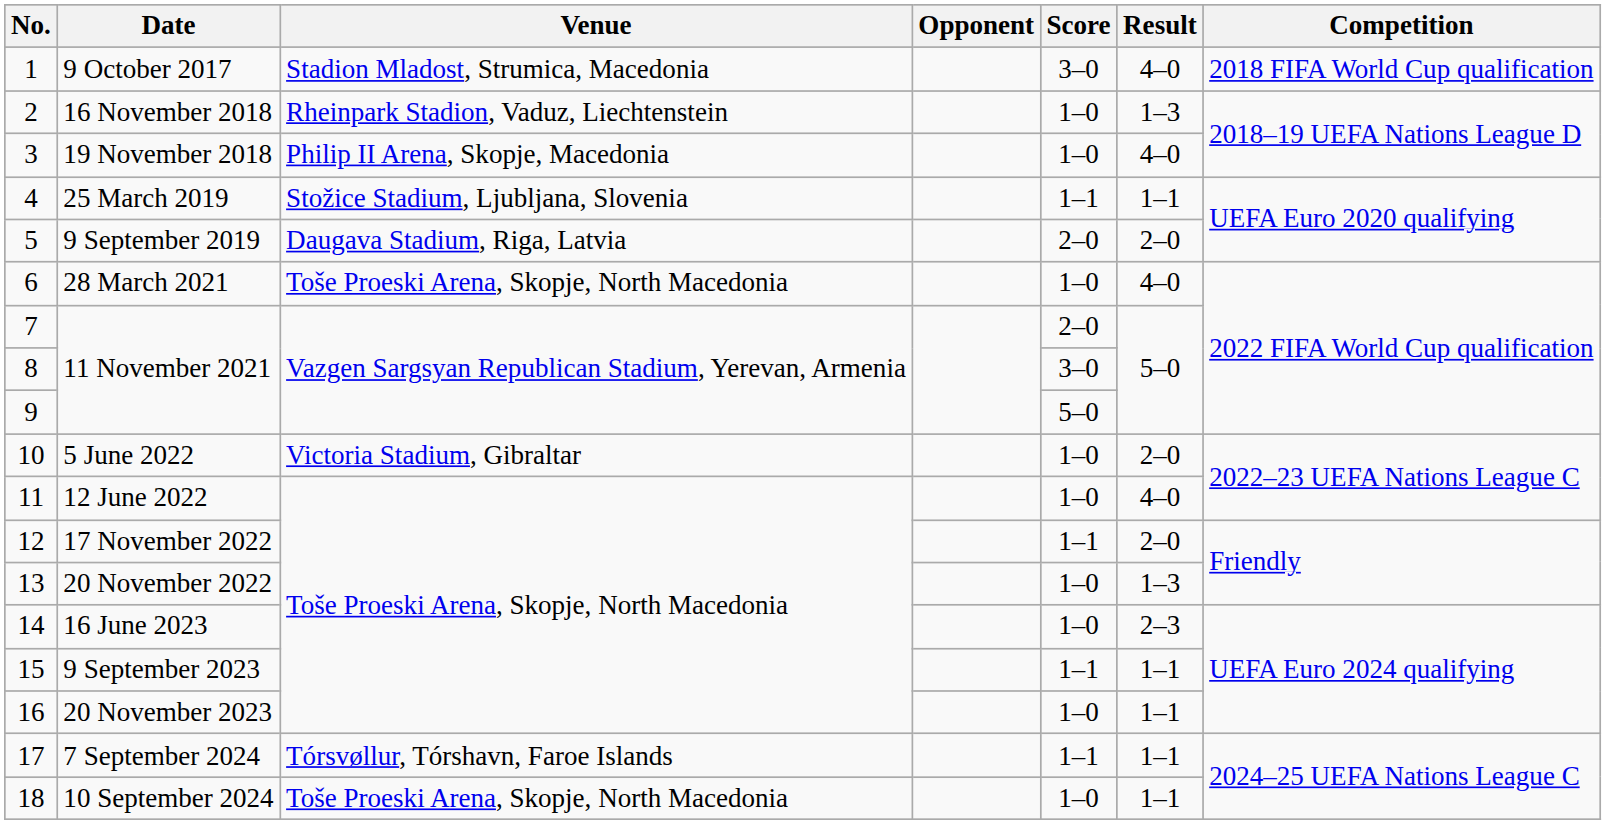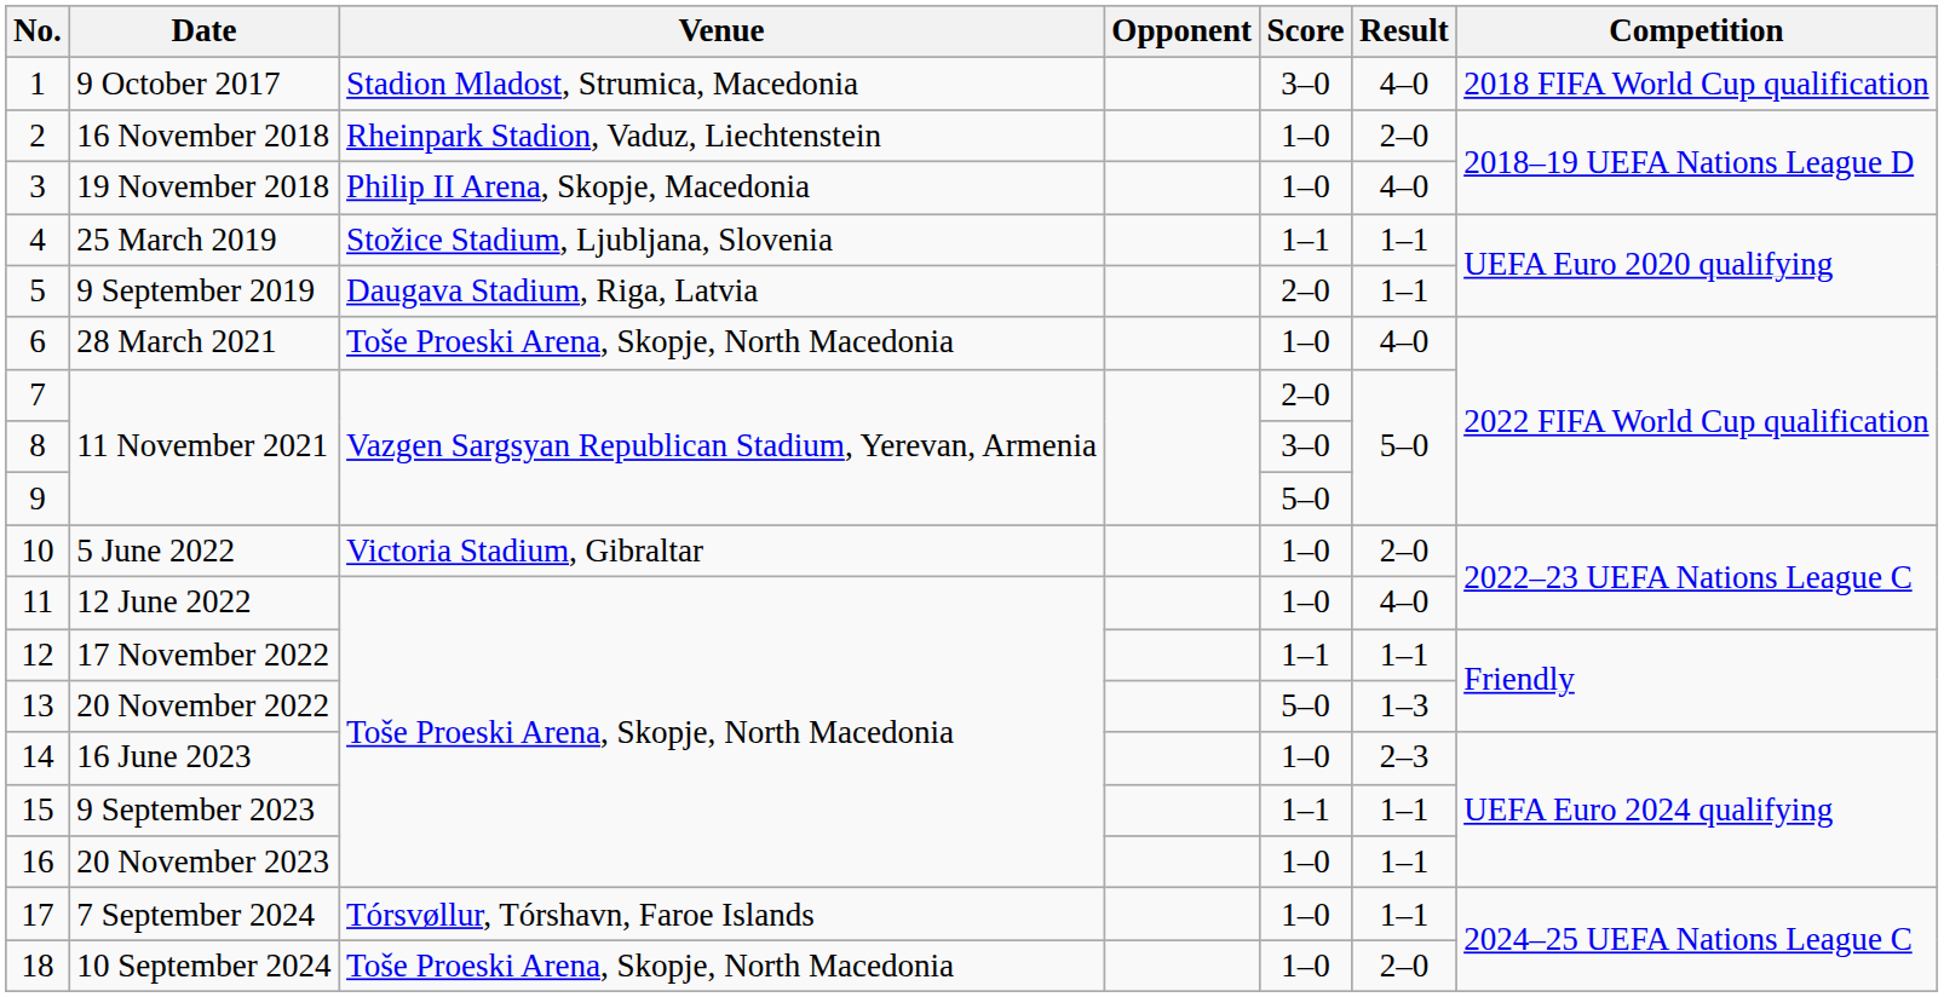2 | Result: 1–3 -> 2–0
5 | Result: 2–0 -> 1–1
12 | Result: 2–0 -> 1–1
13 | Score: 1–0 -> 5–0
17 | Score: 1–1 -> 1–0
18 | Result: 1–1 -> 2–0
